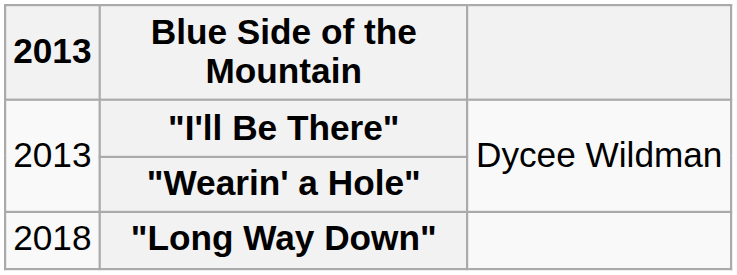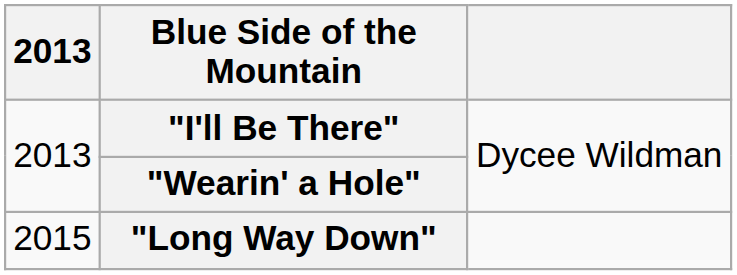"Long Way Down" | 2013: 2018 -> 2015
